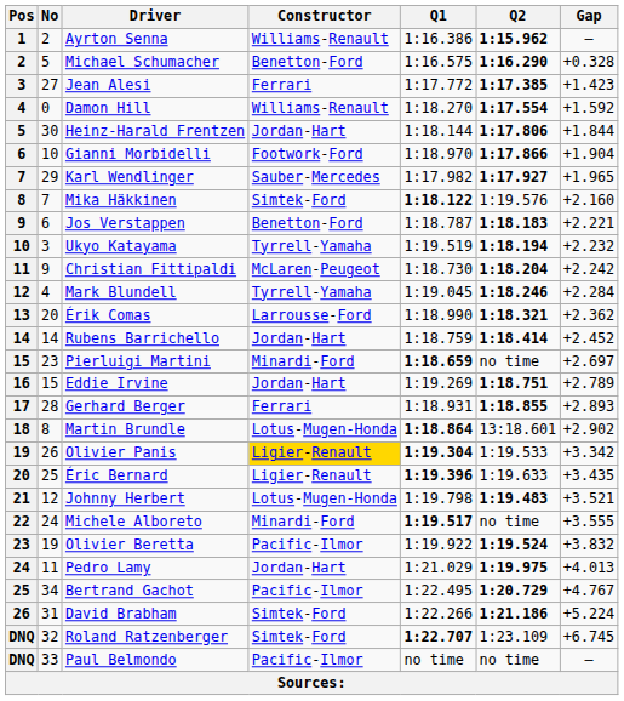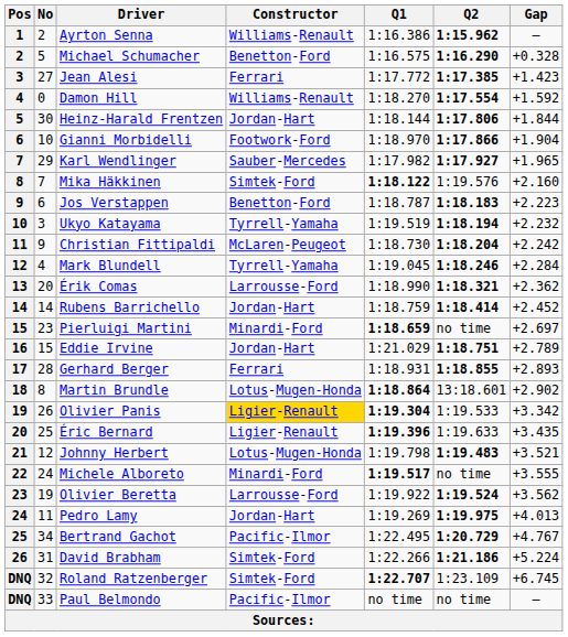Jos Verstappen | Gap: +2.221 -> +2.223
Eddie Irvine | Q1: 1:19.269 -> 1:21.029
Olivier Beretta | Constructor: Pacific-Ilmor -> Larrousse-Ford
Olivier Beretta | Gap: +3.832 -> +3.562
Pedro Lamy | Q1: 1:21.029 -> 1:19.269
